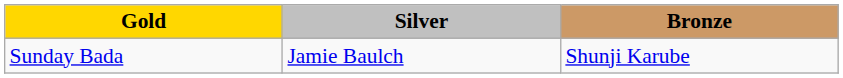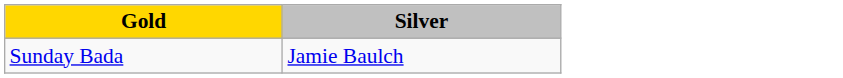- column: Bronze | Shunji Karube
